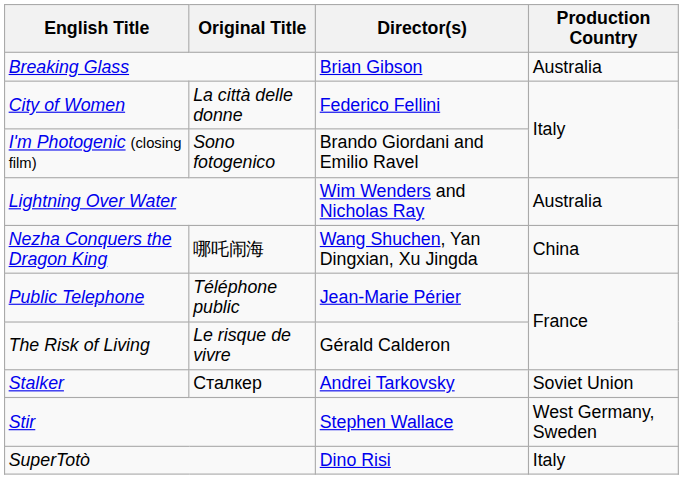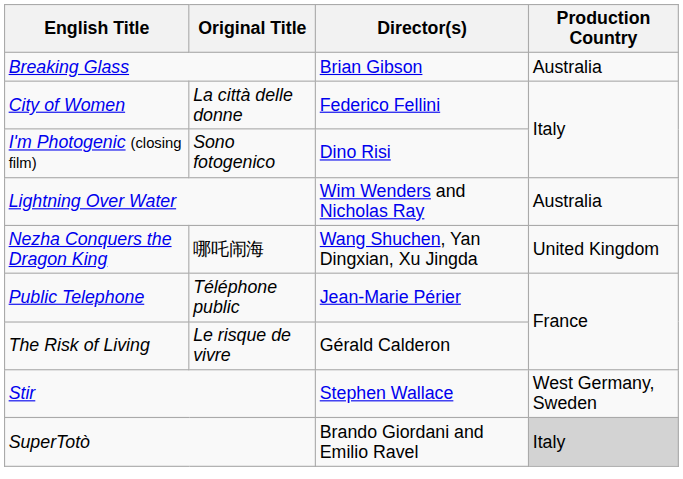I'm Photogenic (closing film) | Director(s): Brando Giordani and Emilio Ravel -> Dino Risi
Nezha Conquers the Dragon King | Production Country: China -> United Kingdom
- row: Stalker | Сталкер | Andrei Tarkovsky | Soviet Union
SuperTotò | Director(s): Dino Risi -> Brando Giordani and Emilio Ravel
SuperTotò | Production Country: no background -> lightgrey background
